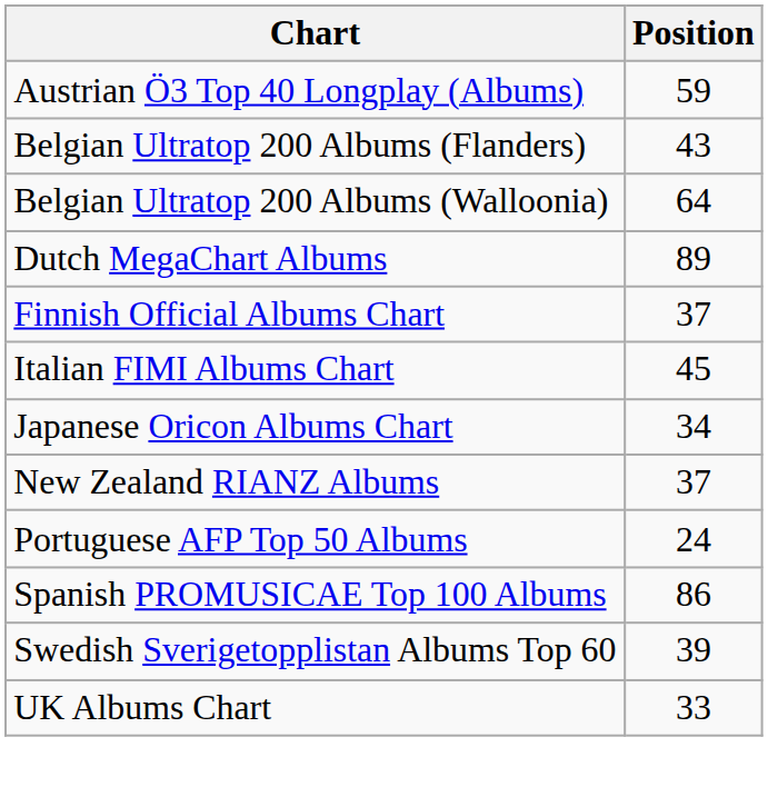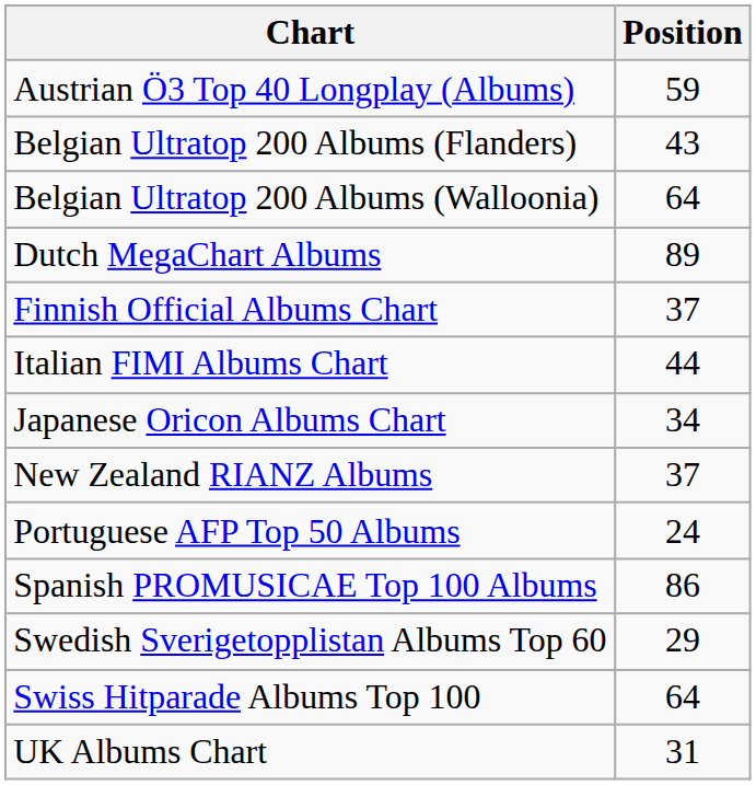Italian FIMI Albums Chart | Position: 45 -> 44
Swedish Sverigetopplistan Albums Top 60 | Position: 39 -> 29
+ row: Swiss Hitparade Albums Top 100 | 64
UK Albums Chart | Position: 33 -> 31
